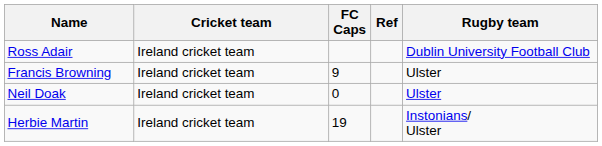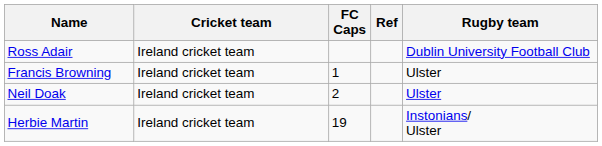Francis Browning | FC Caps: 9 -> 1
Neil Doak | FC Caps: 0 -> 2
